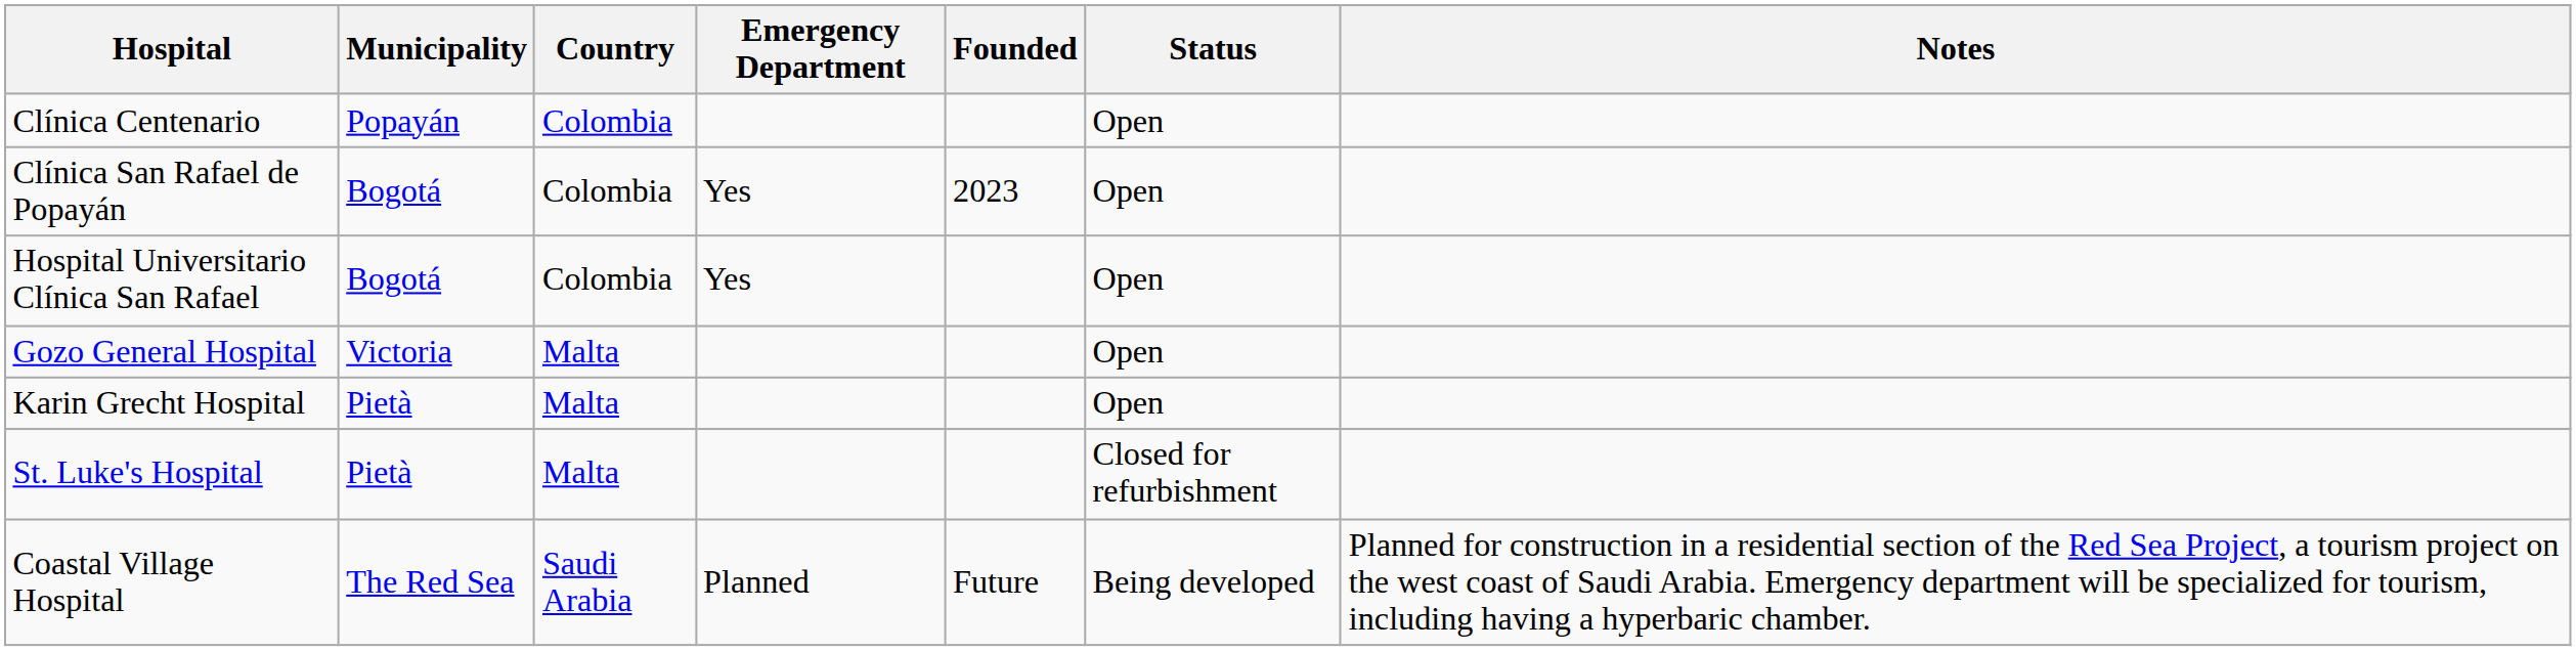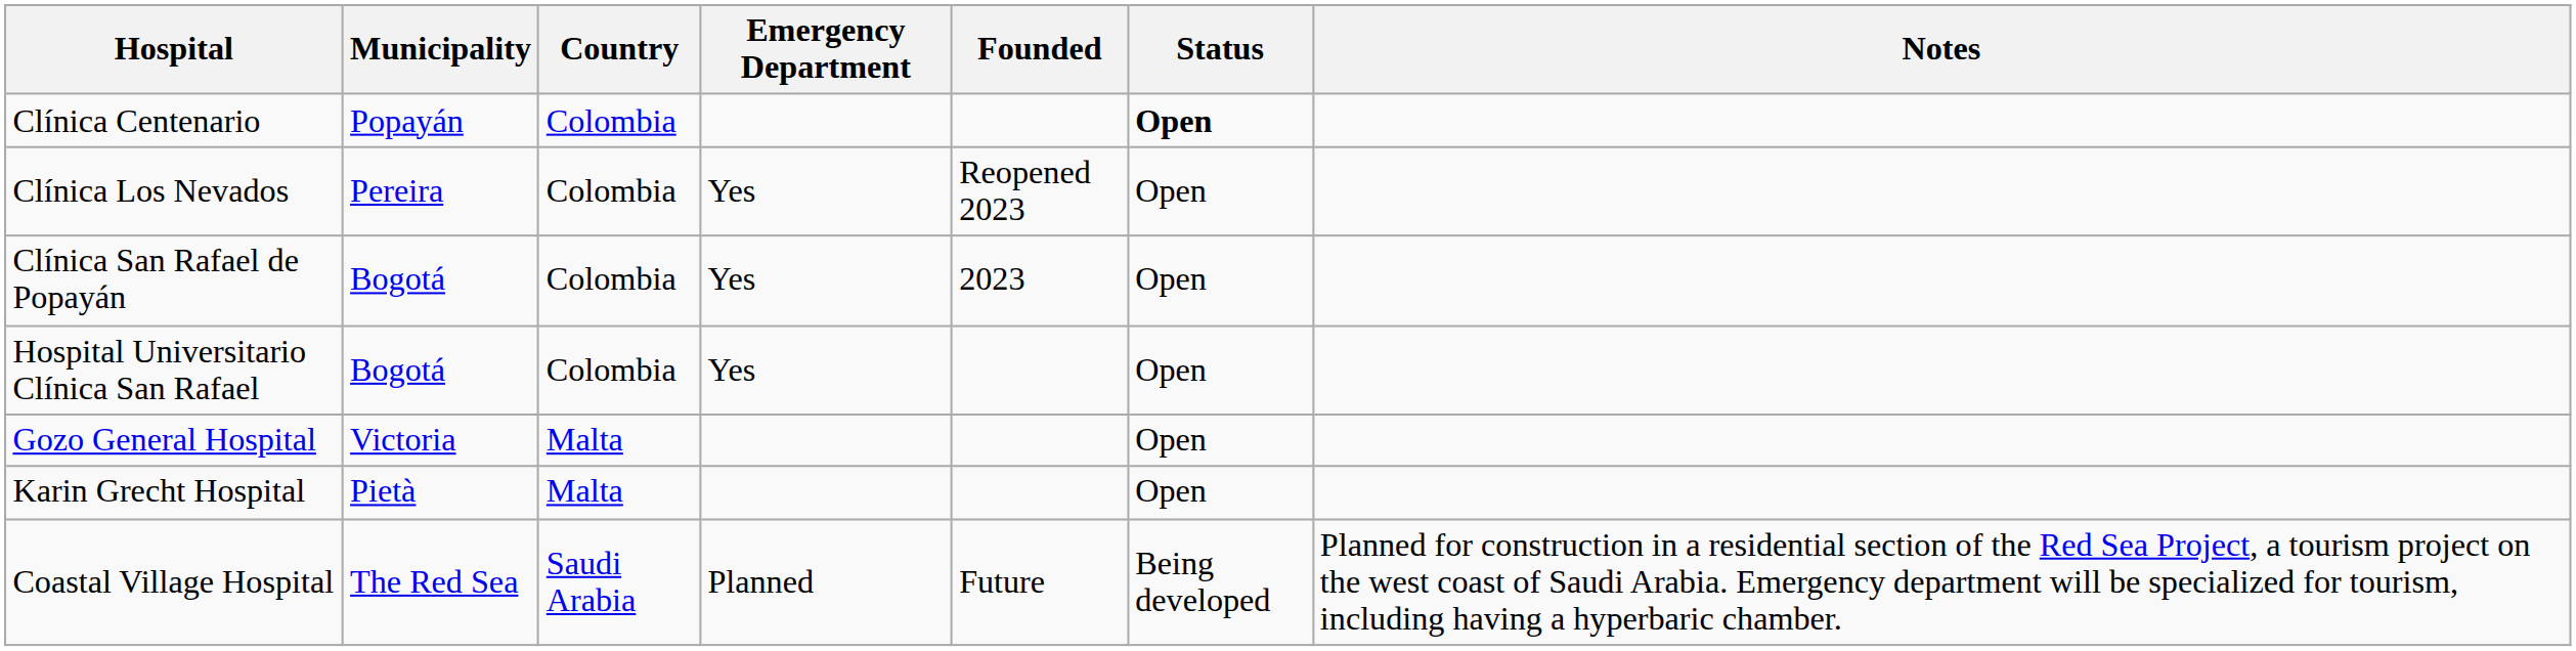Clínica Centenario | Status: normal -> bold
+ row: Clínica Los Nevados | Pereira | Colombia | Yes | Reopened 2023 | Open
- row: St. Luke's Hospital | Pietà | Malta | Closed for refurbishment
